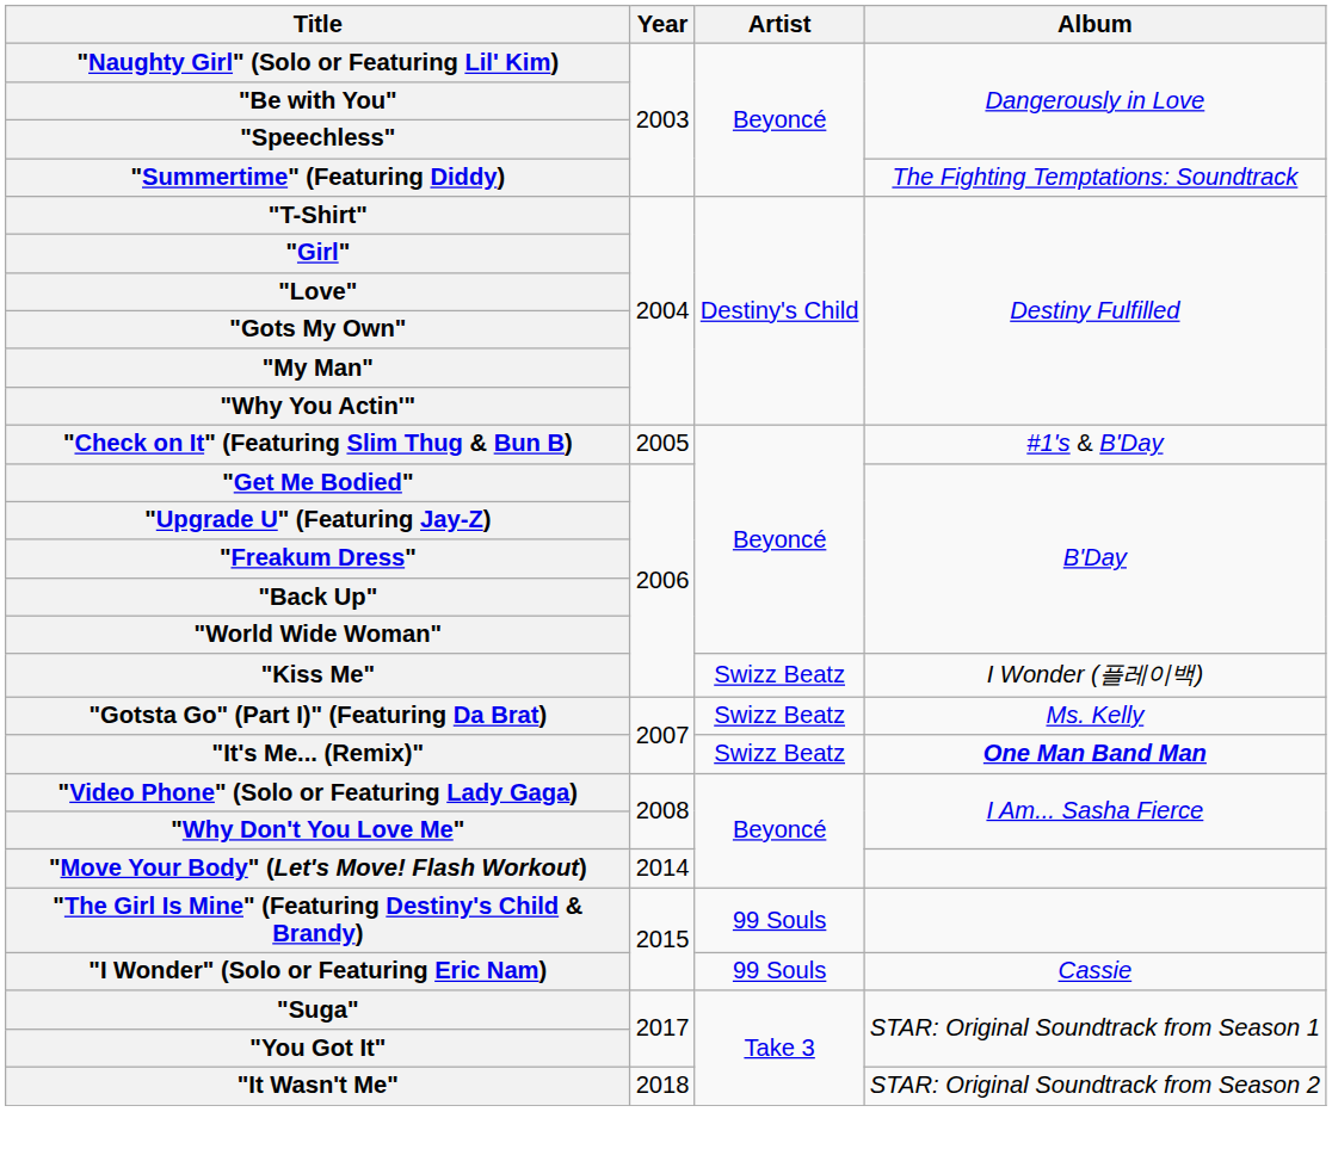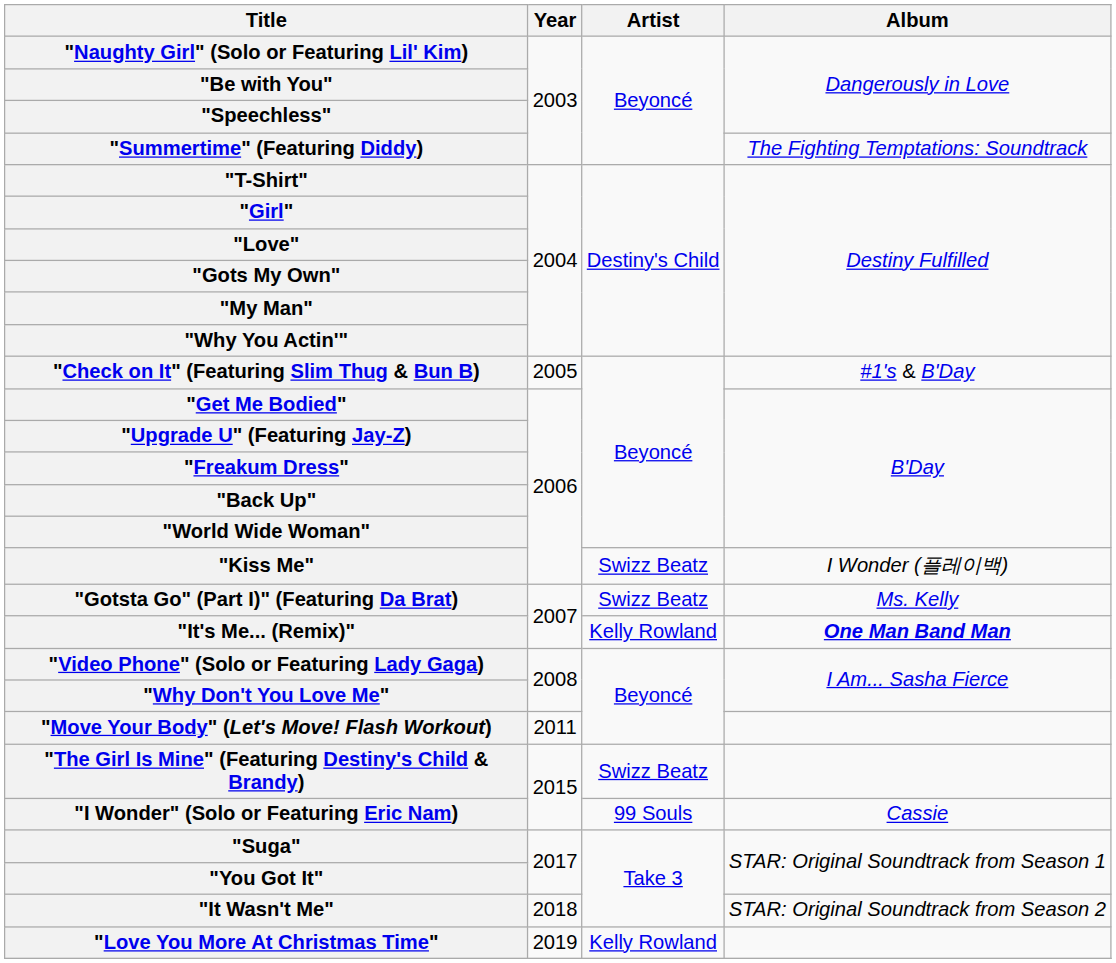"It's Me... (Remix)" | Artist: Swizz Beatz -> Kelly Rowland
"Move Your Body" (Let's Move! Flash Workout) | Year: 2014 -> 2011
"The Girl Is Mine" (Featuring Destiny's Child & Brandy) | Artist: 99 Souls -> Swizz Beatz
+ row: "Love You More At Christmas Time" | 2019 | Kelly Rowland
